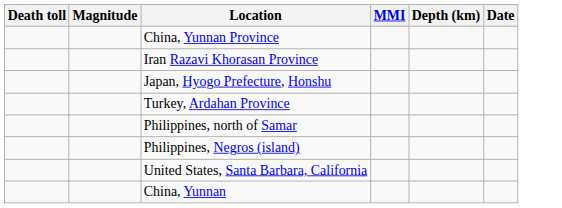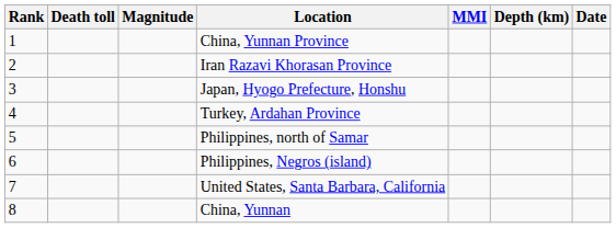+ column: Rank | 1 | 2 | 3 | 4 | 5 | 6 | 7 | 8
